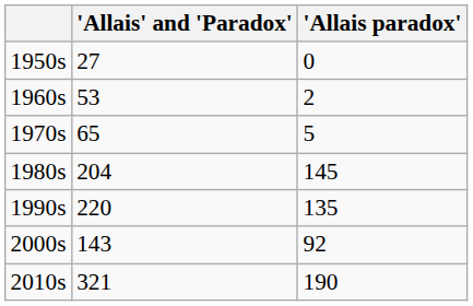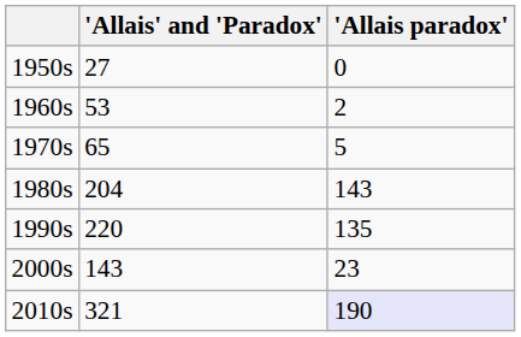1980s | 'Allais paradox': 145 -> 143
2000s | 'Allais paradox': 92 -> 23
2010s | 'Allais paradox': no background -> lavender background
